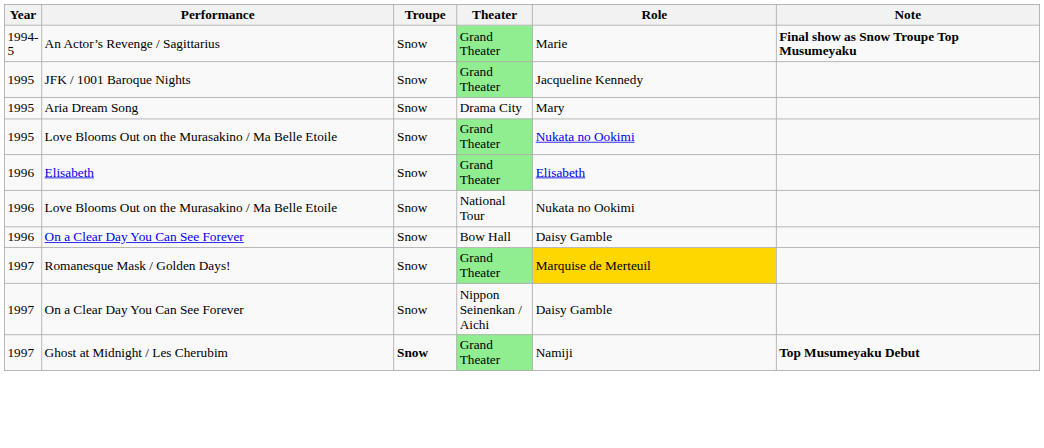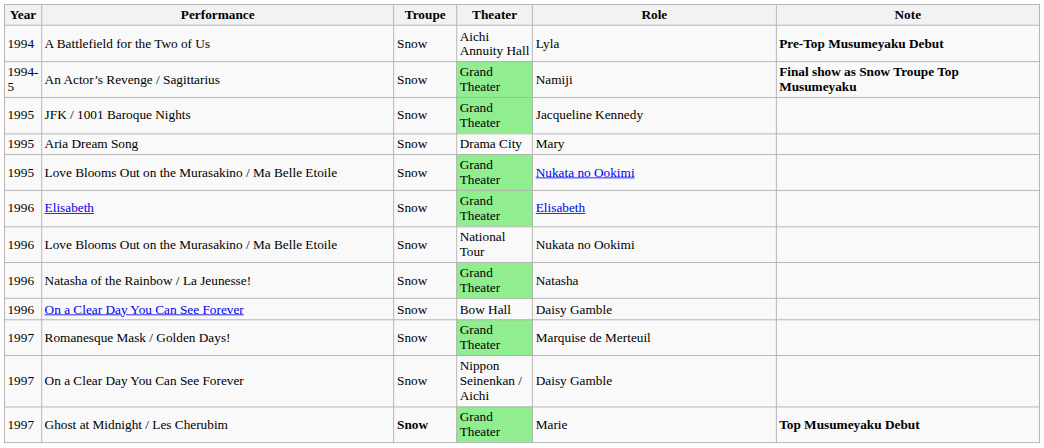+ row: 1994 | A Battlefield for the Two of Us | Snow | Aichi Annuity Hall | Lyla | Pre-Top Musumeyaku Debut
An Actor’s Revenge / Sagittarius | Role: Marie -> Namiji
+ row: 1996 | Natasha of the Rainbow / La Jeunesse! | Snow | Grand Theater | Natasha
Romanesque Mask / Golden Days! | Role: gold background -> no background
Ghost at Midnight / Les Cherubim | Role: Namiji -> Marie
